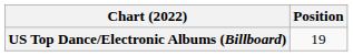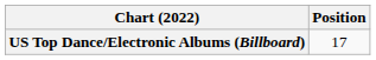US Top Dance/Electronic Albums (Billboard) | Position: 19 -> 17
